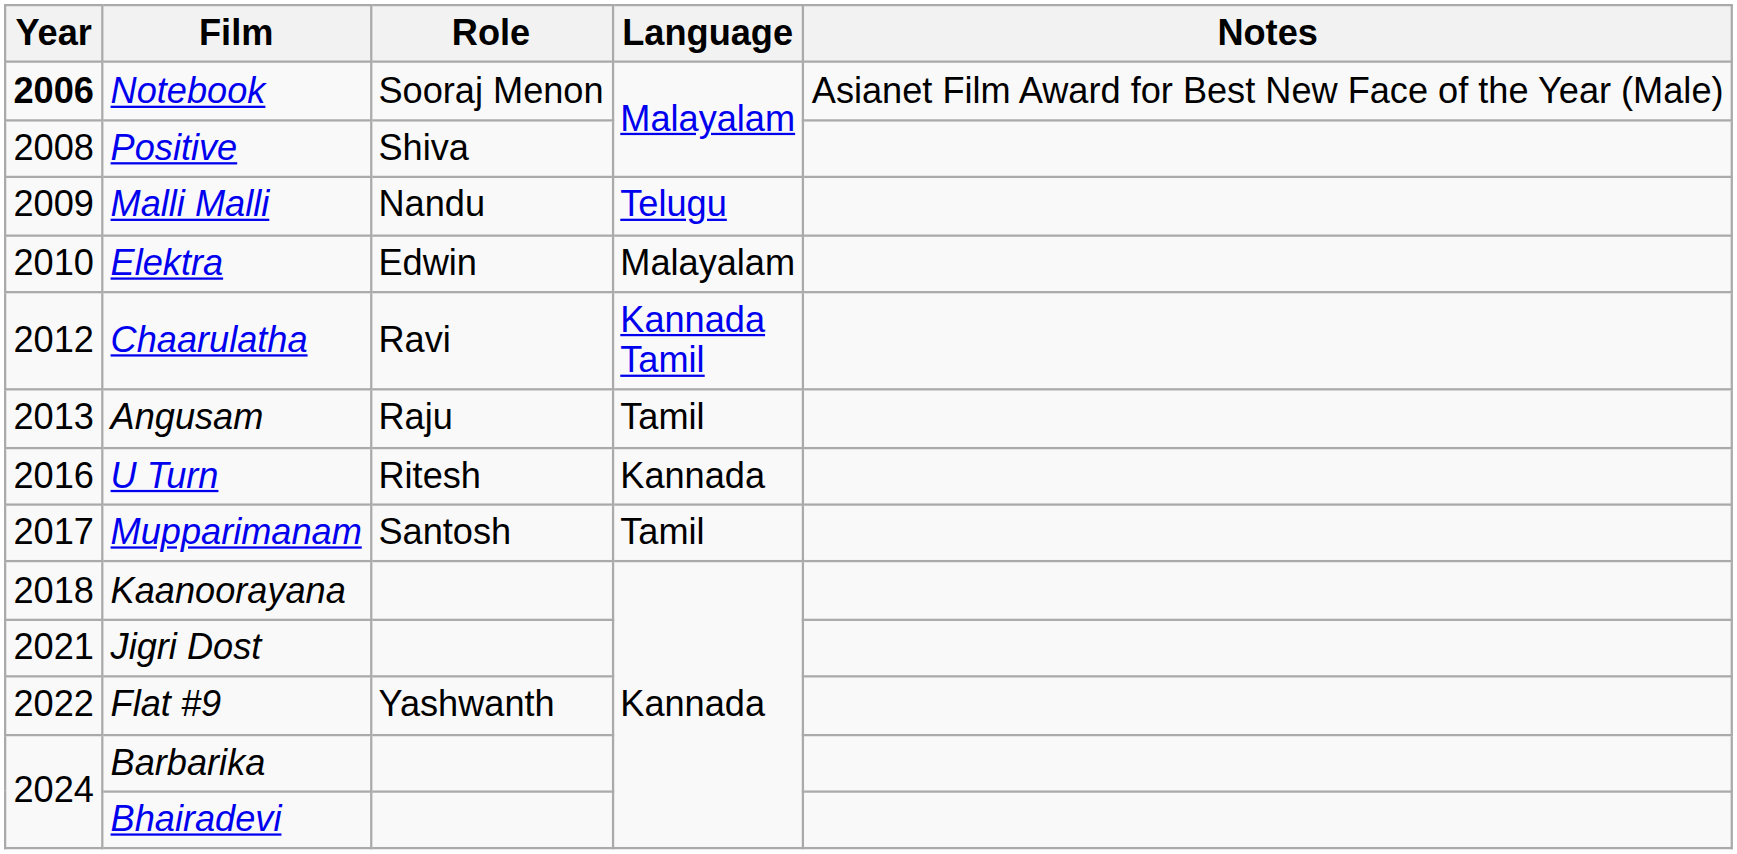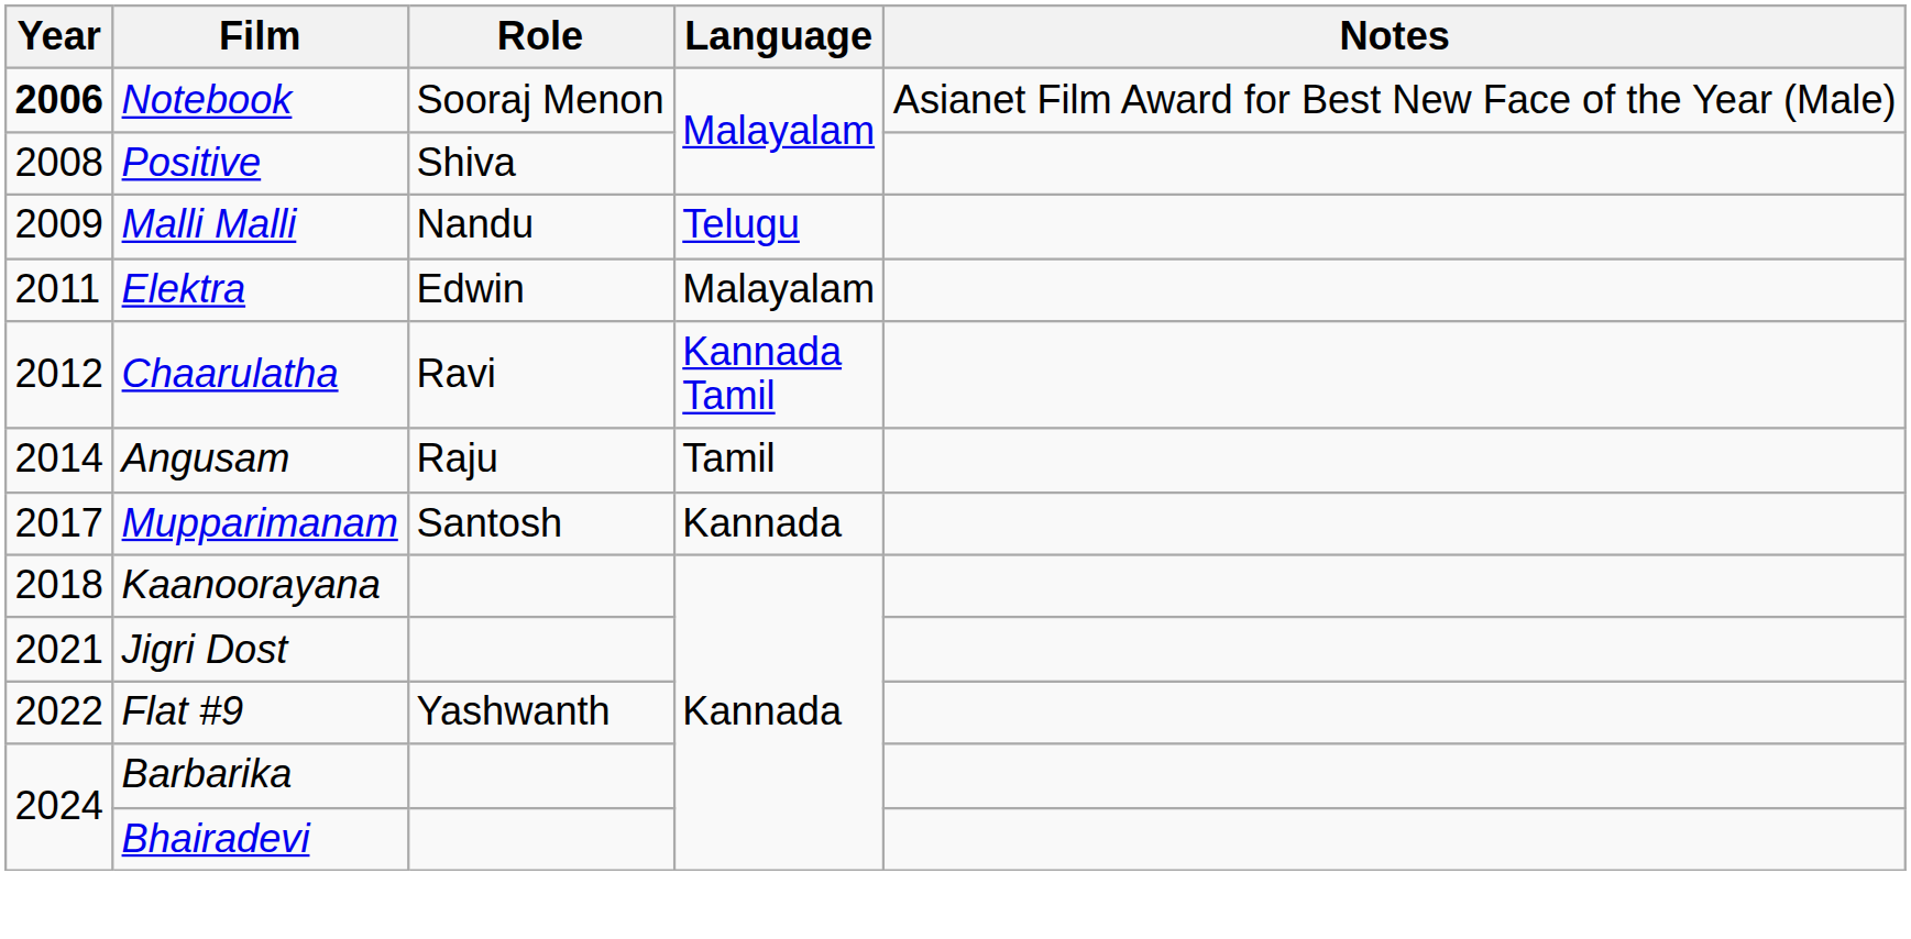Elektra | Year: 2010 -> 2011
Angusam | Year: 2013 -> 2014
- row: 2016 | U Turn | Ritesh | Kannada
Mupparimanam | Language: Tamil -> Kannada
